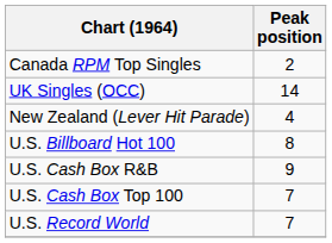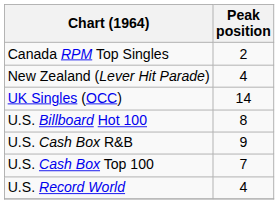rows swapped: New Zealand (Lever Hit Parade) <-> UK Singles (OCC)
U.S. Record World | Peak position: 7 -> 4
